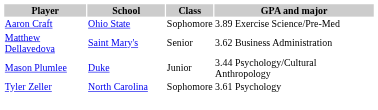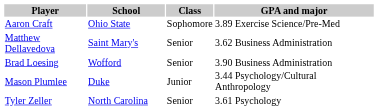+ row: Brad Loesing | Wofford | Senior | 3.90 Business Administration
Tyler Zeller | Class: Sophomore -> Senior
